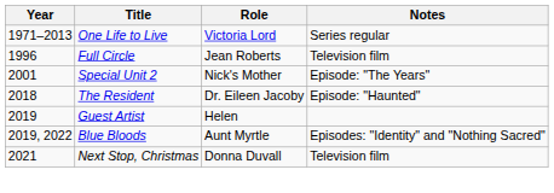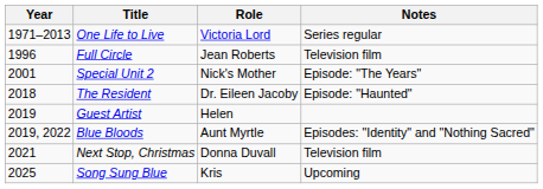+ row: 2025 | Song Sung Blue | Kris | Upcoming
